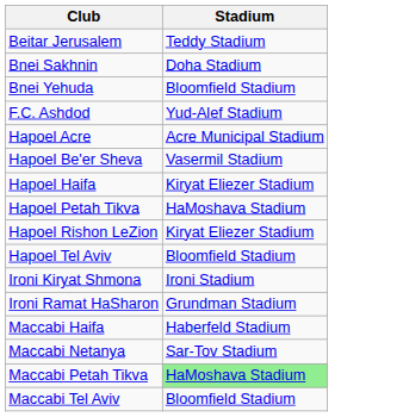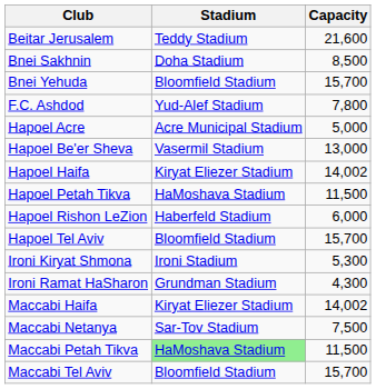+ column: Capacity | 21,600 | 8,500 | 15,700 | 7,800 | 5,000 | 13,000 | 14,002 | 11,500 | 6,000 | 15,700 | 5,300 | 4,300 | 14,002 | 7,500 | 11,500 | 15,700
Hapoel Rishon LeZion | Stadium: Kiryat Eliezer Stadium -> Haberfeld Stadium
Maccabi Haifa | Stadium: Haberfeld Stadium -> Kiryat Eliezer Stadium
